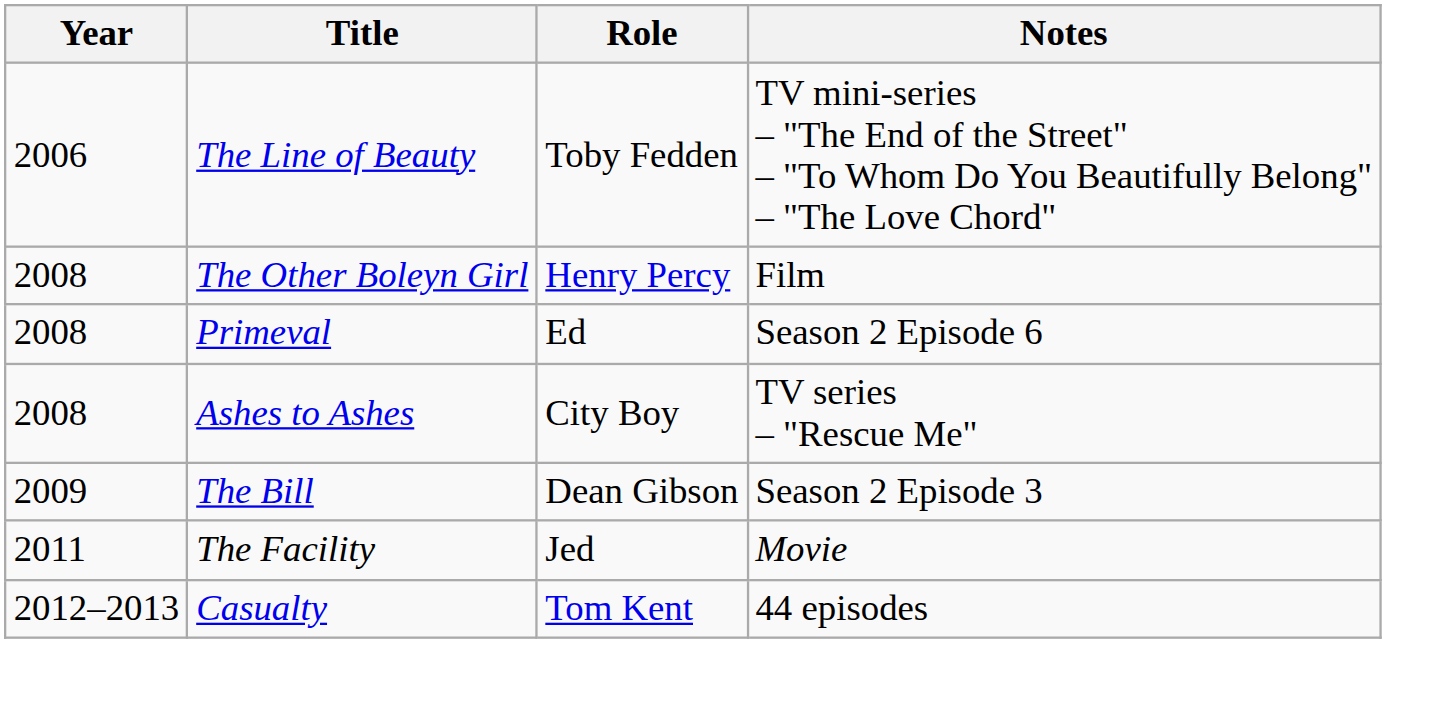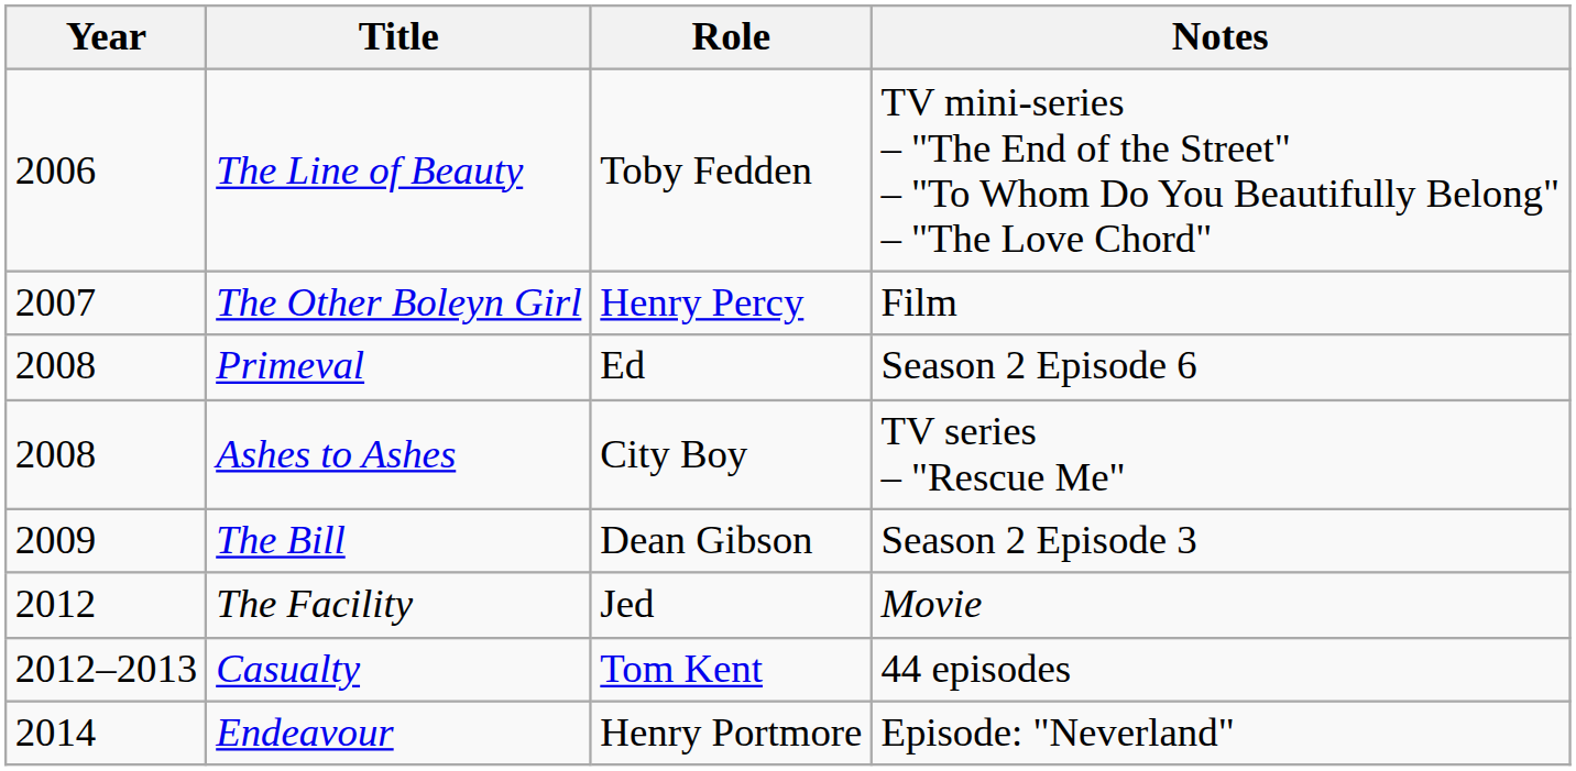The Other Boleyn Girl | Year: 2008 -> 2007
The Facility | Year: 2011 -> 2012
+ row: 2014 | Endeavour | Henry Portmore | Episode: "Neverland"
